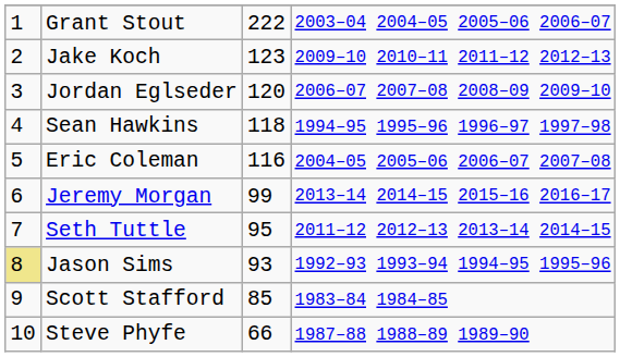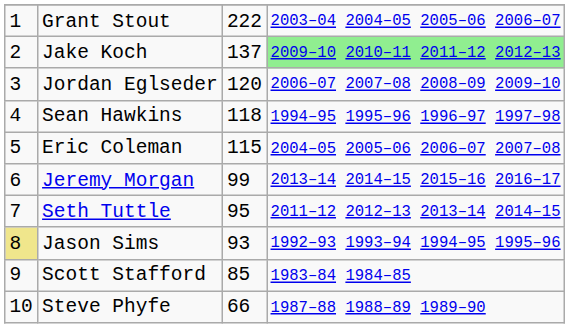Jake Koch | column 3: 123 -> 137
Jake Koch | column 4: no background -> lightgreen background
Eric Coleman | column 3: 116 -> 115
